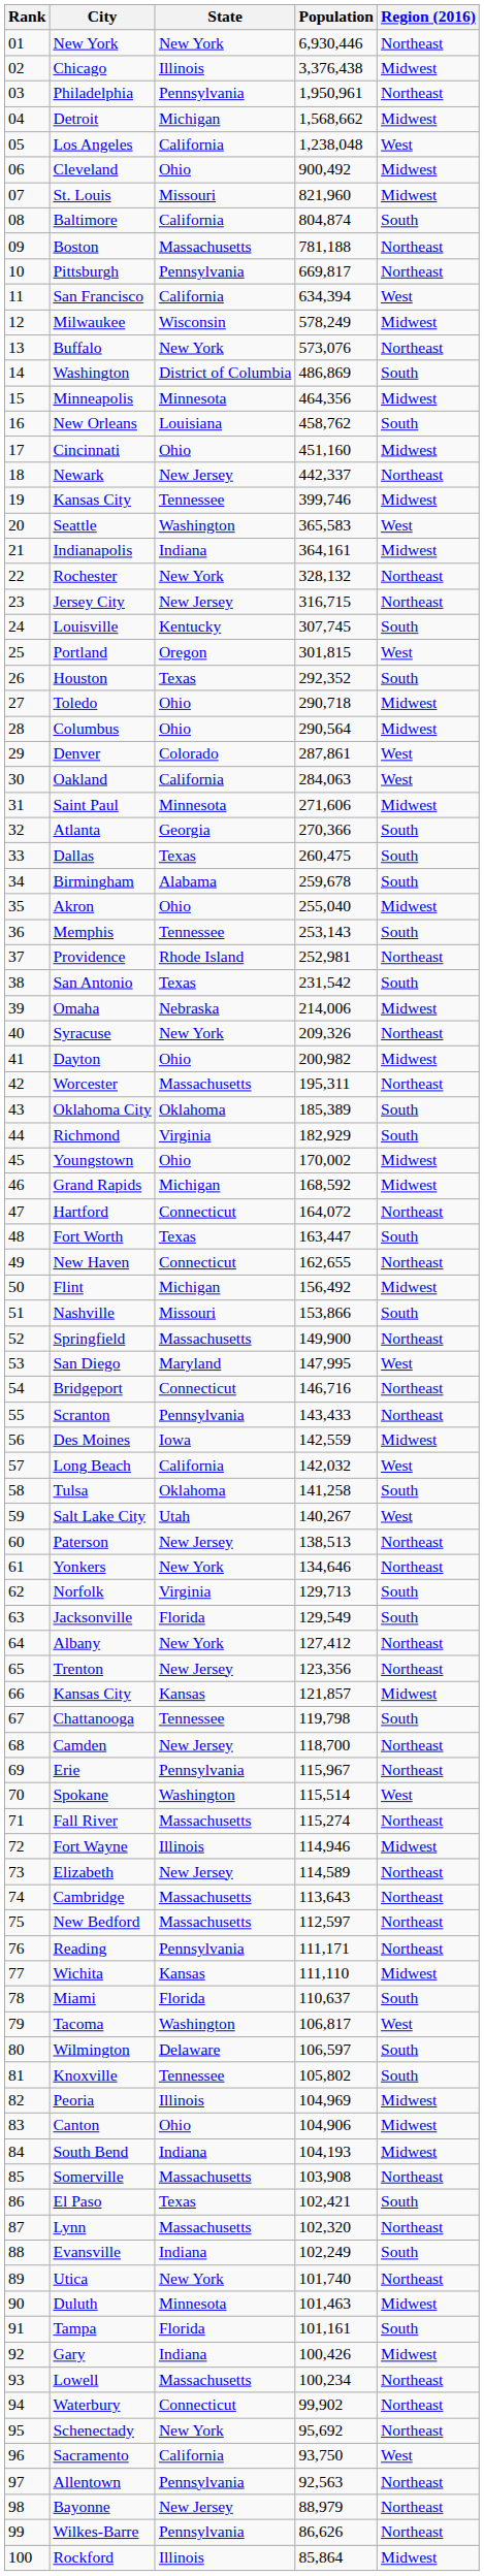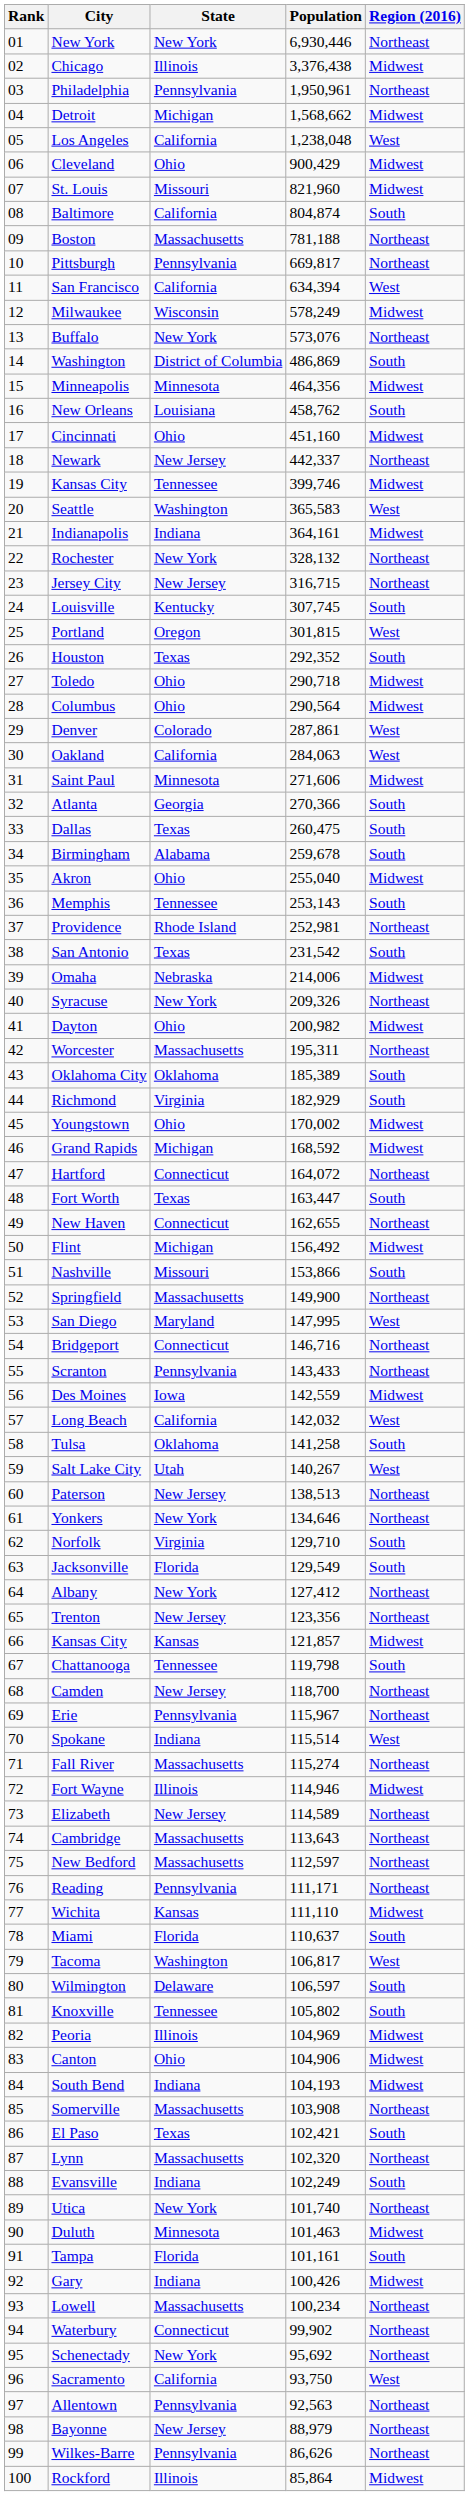Cleveland | Population: 900,492 -> 900,429
Norfolk | Population: 129,713 -> 129,710
Spokane | State: Washington -> Indiana
